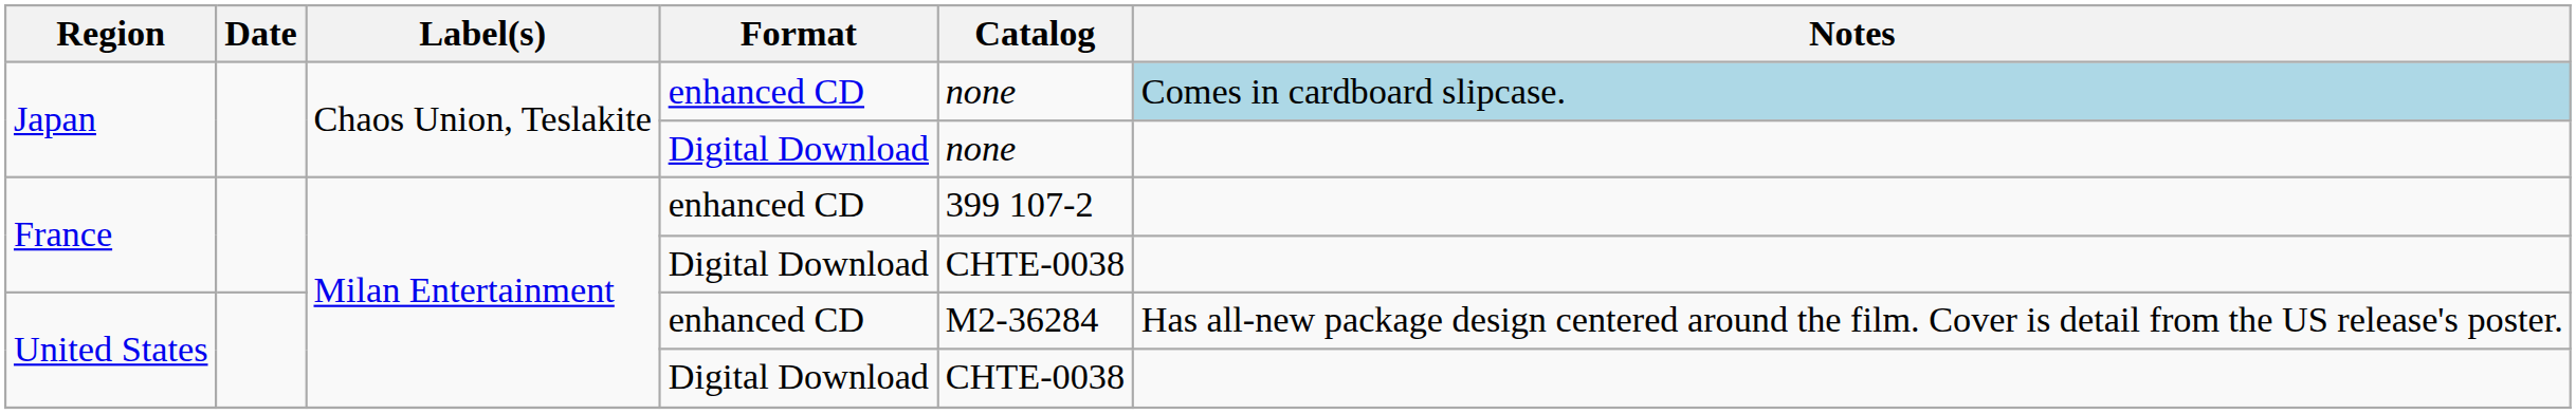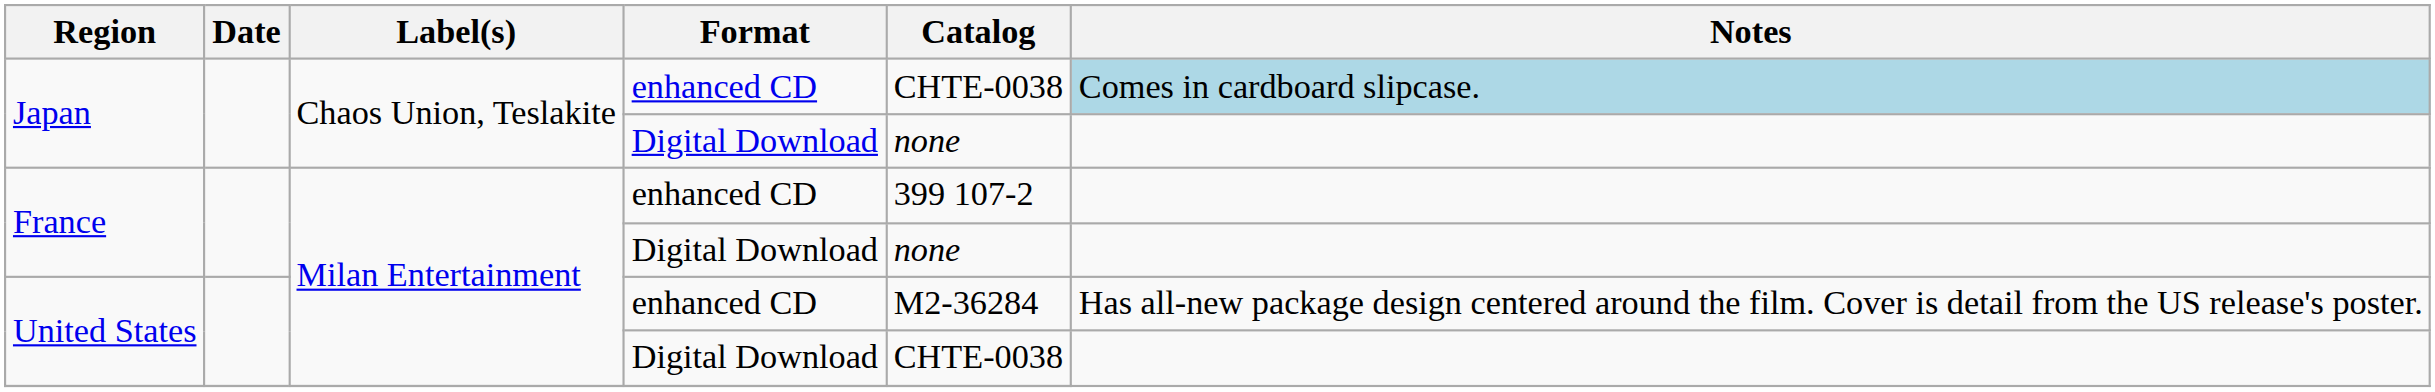Japan / enhanced CD | Catalog: none -> CHTE-0038
France / Digital Download | Catalog: CHTE-0038 -> none
